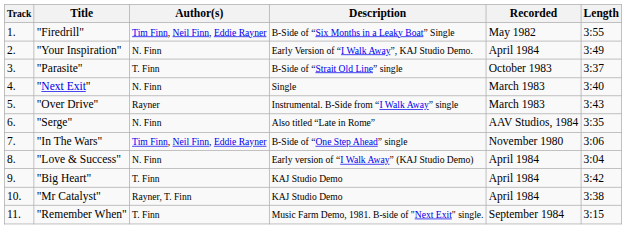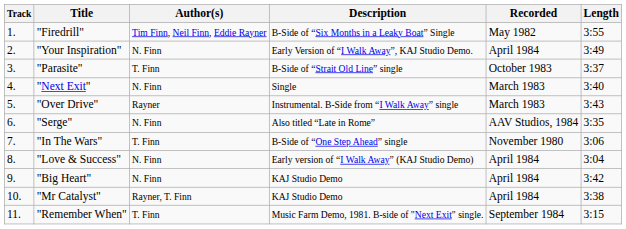"In The Wars" | Author(s): Tim Finn, Neil Finn, Eddie Rayner -> T. Finn
"Big Heart" | Author(s): T. Finn -> N. Finn
